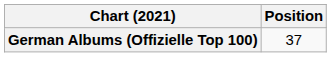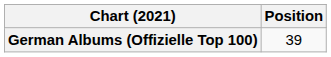German Albums (Offizielle Top 100) | Position: 37 -> 39
